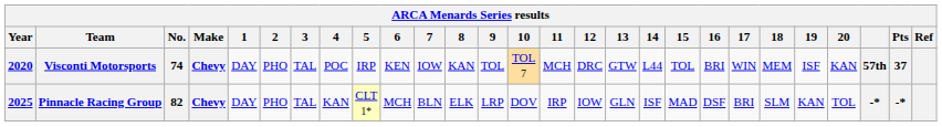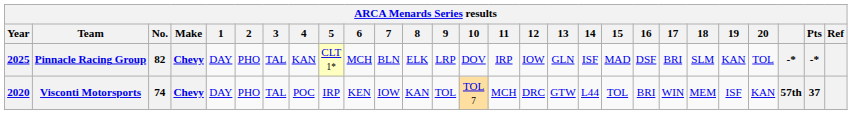rows swapped: Visconti Motorsports <-> Pinnacle Racing Group
